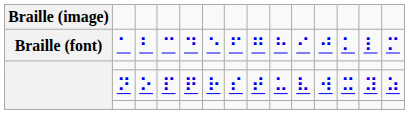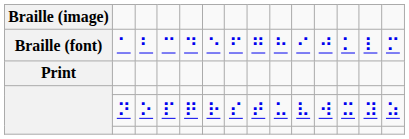+ row: Print
